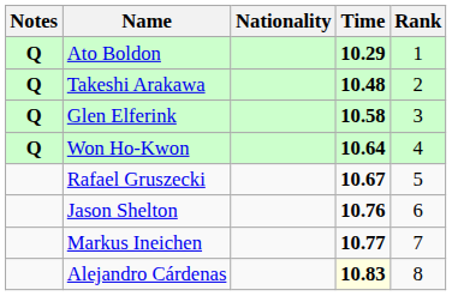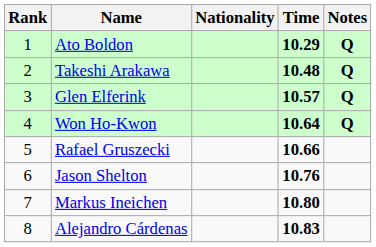columns swapped: Rank <-> Notes
Glen Elferink | Time: 10.58 -> 10.57
Rafael Gruszecki | Time: 10.67 -> 10.66
Markus Ineichen | Time: 10.77 -> 10.80
Alejandro Cárdenas | Time: lightyellow background -> no background
